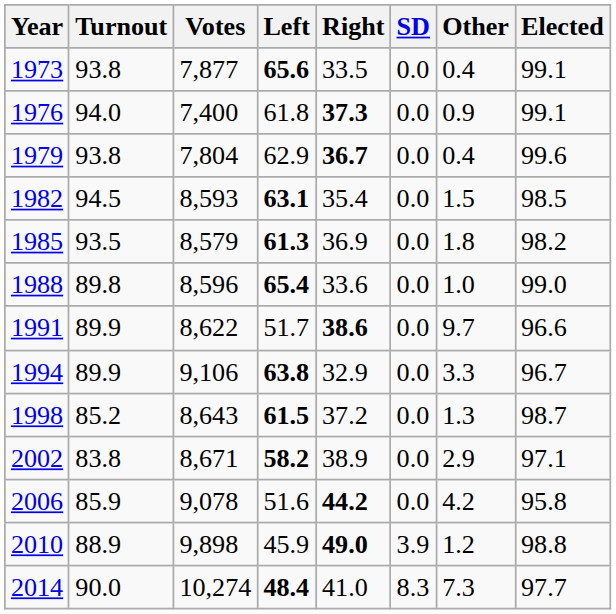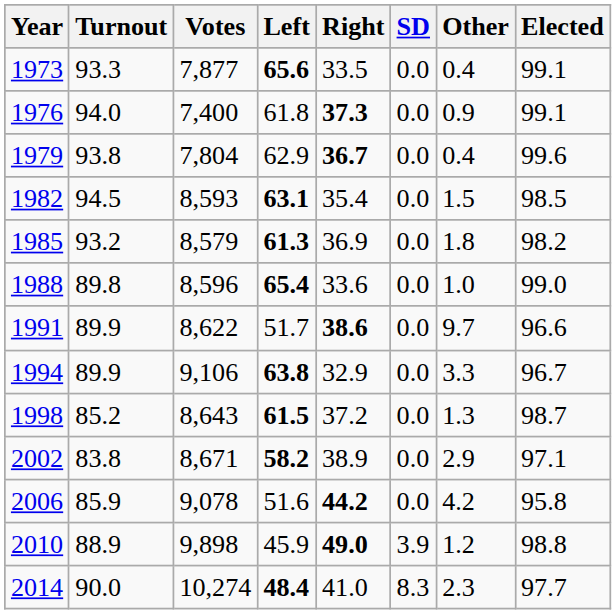1973 | Turnout: 93.8 -> 93.3
1985 | Turnout: 93.5 -> 93.2
2014 | Other: 7.3 -> 2.3
